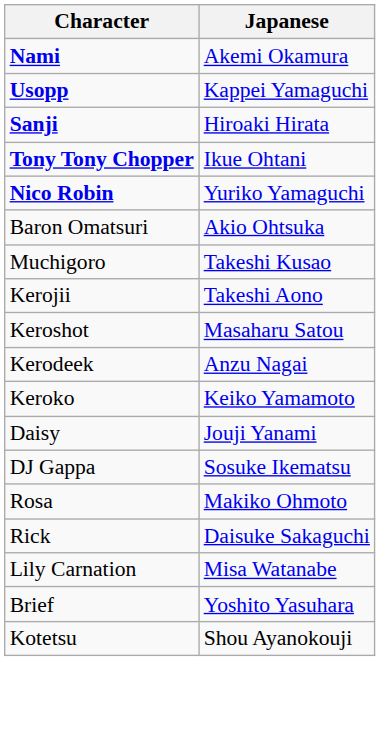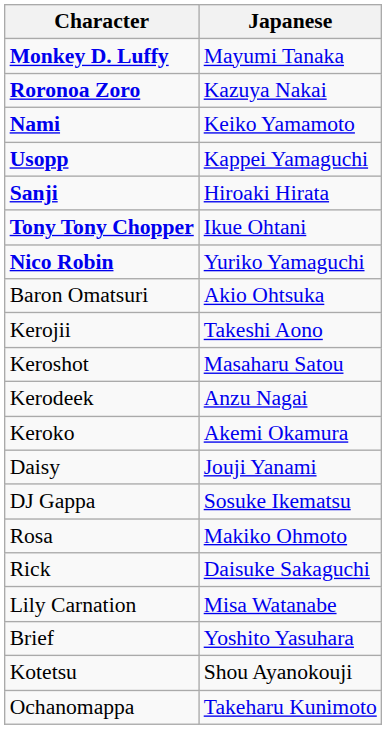+ row: Monkey D. Luffy | Mayumi Tanaka
+ row: Roronoa Zoro | Kazuya Nakai
Nami | Japanese: Akemi Okamura -> Keiko Yamamoto
- row: Muchigoro | Takeshi Kusao
Keroko | Japanese: Keiko Yamamoto -> Akemi Okamura
+ row: Ochanomappa | Takeharu Kunimoto
